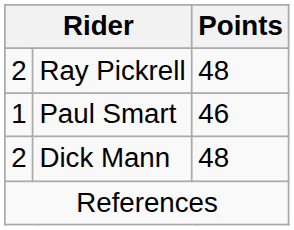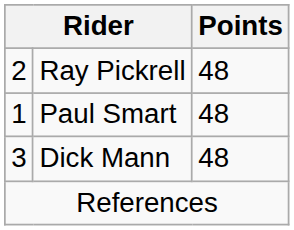Paul Smart | Points: 46 -> 48
Dick Mann | column 1: 2 -> 3
